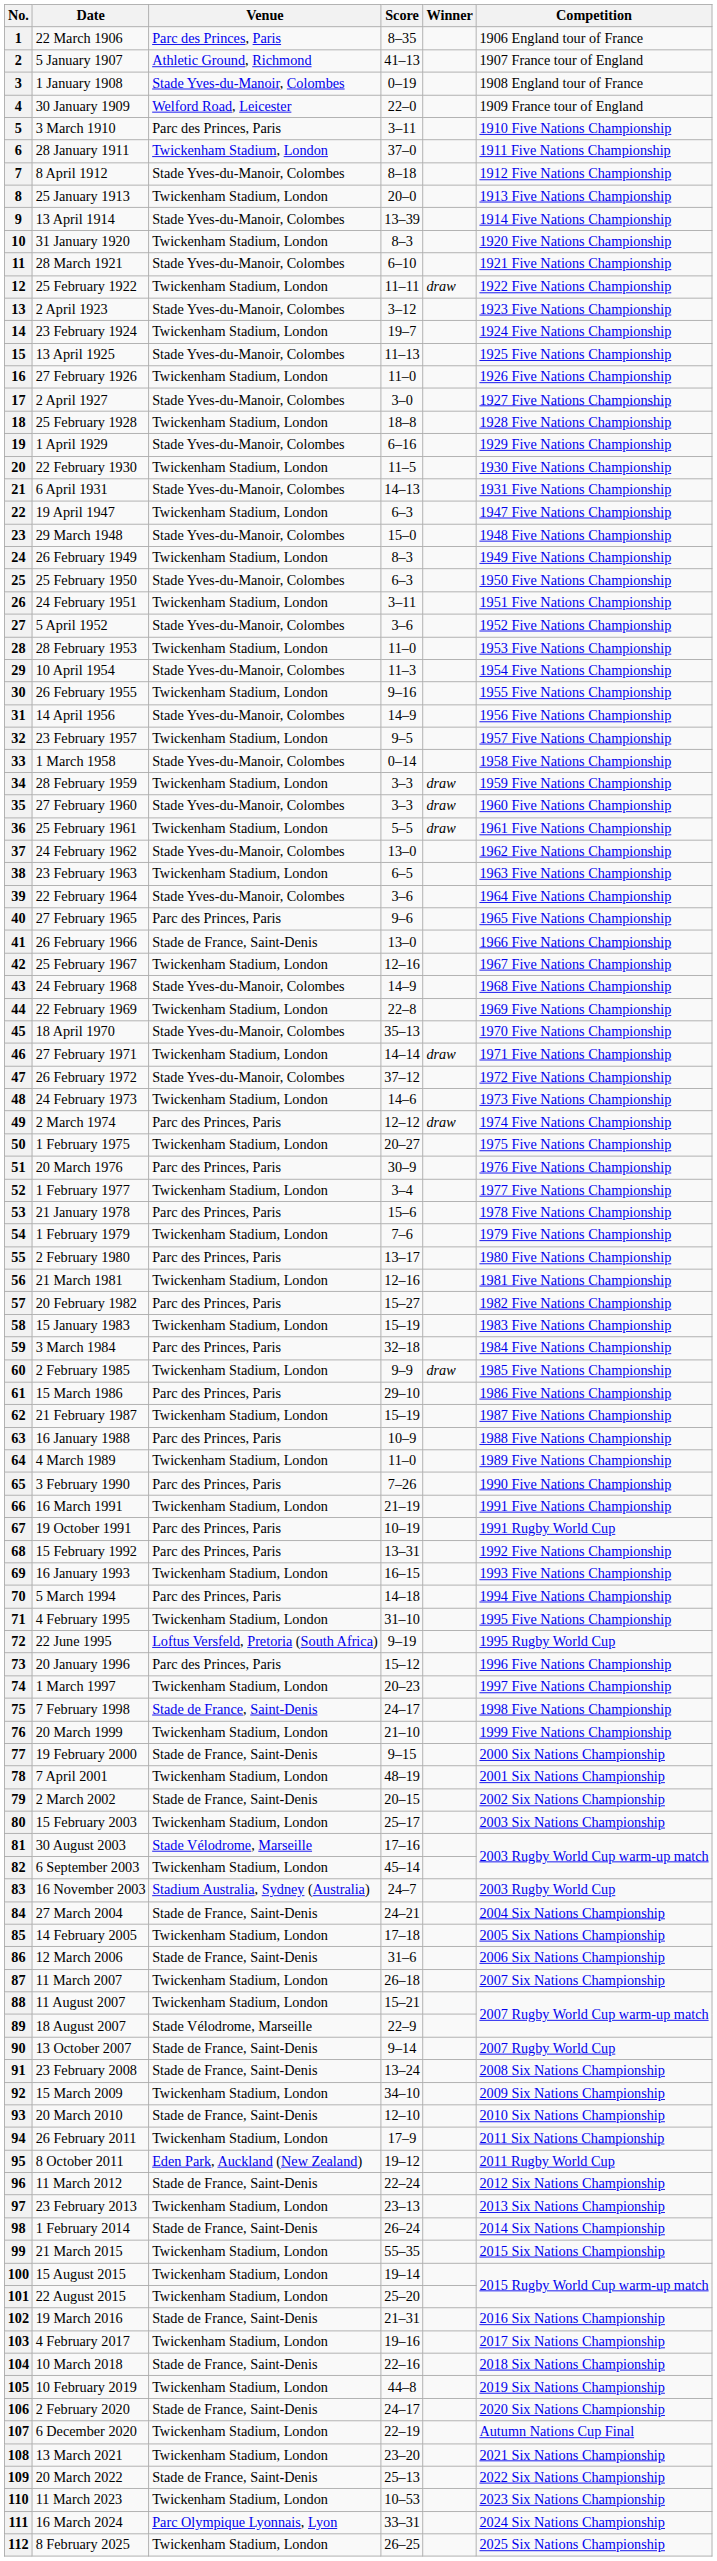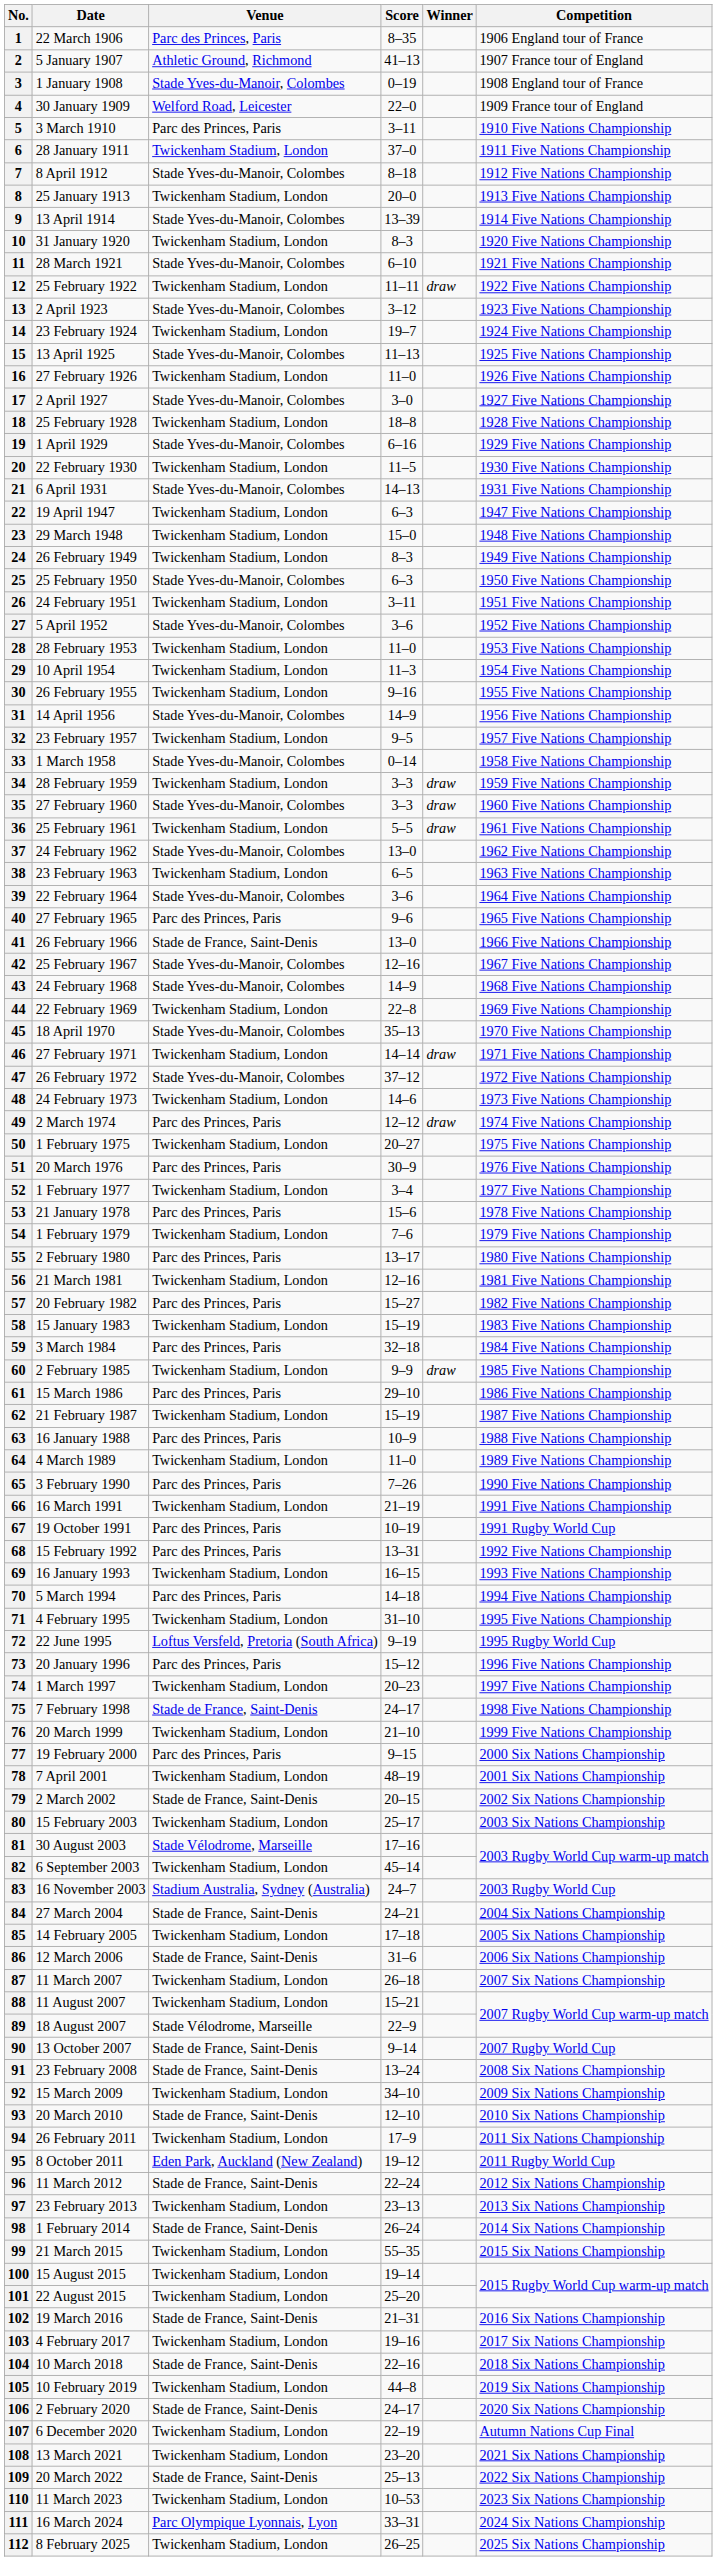23 | Venue: Stade Yves-du-Manoir, Colombes -> Twickenham Stadium, London
29 | Venue: Stade Yves-du-Manoir, Colombes -> Twickenham Stadium, London
42 | Venue: Twickenham Stadium, London -> Stade Yves-du-Manoir, Colombes
77 | Venue: Stade de France, Saint-Denis -> Parc des Princes, Paris
